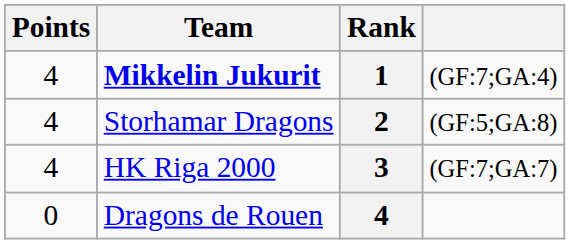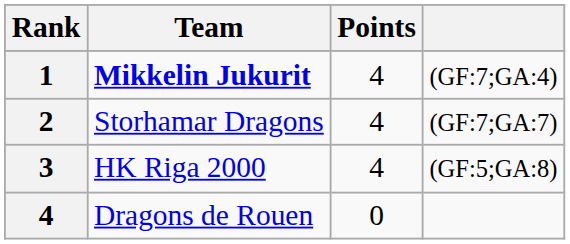columns swapped: Rank <-> Points
Storhamar Dragons | column 4: (GF:5;GA:8) -> (GF:7;GA:7)
HK Riga 2000 | column 4: (GF:7;GA:7) -> (GF:5;GA:8)
